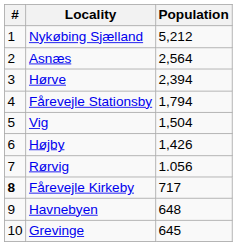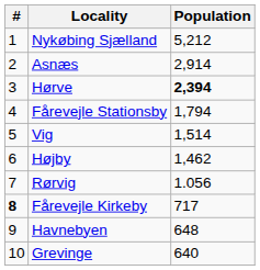Asnæs | Population: 2,564 -> 2,914
Hørve | Population: normal -> bold
Vig | Population: 1,504 -> 1,514
Højby | Population: 1,426 -> 1,462
Grevinge | Population: 645 -> 640
